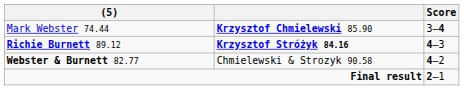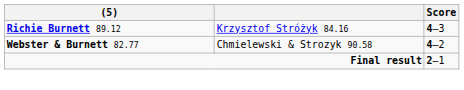- row: Mark Webster 74.44 | Krzysztof Chmielewski 85.90 | 3–4
Richie Burnett 89.12 | column 2: bold -> normal
